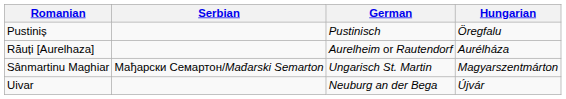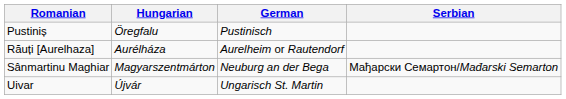columns swapped: Hungarian <-> Serbian
Sânmartinu Maghiar | German: Ungarisch St. Martin -> Neuburg an der Bega
Uivar | German: Neuburg an der Bega -> Ungarisch St. Martin
